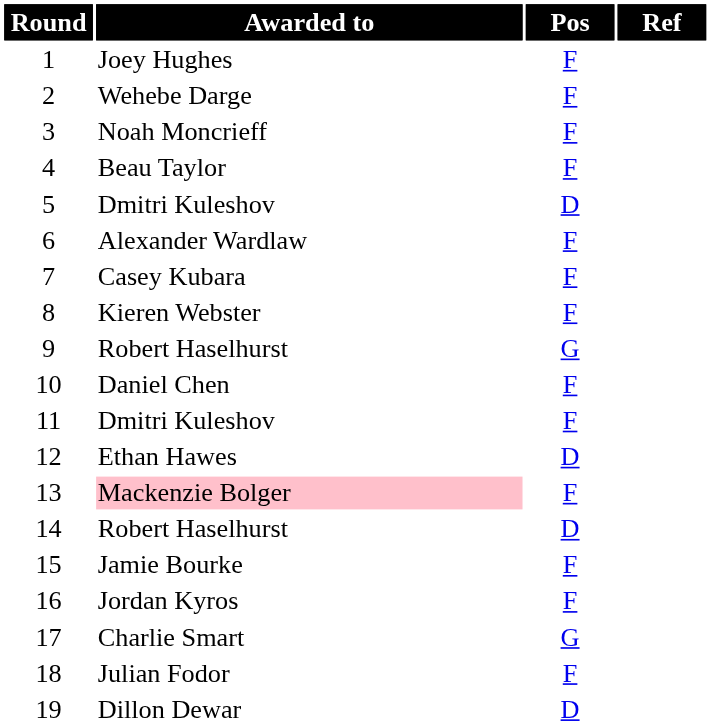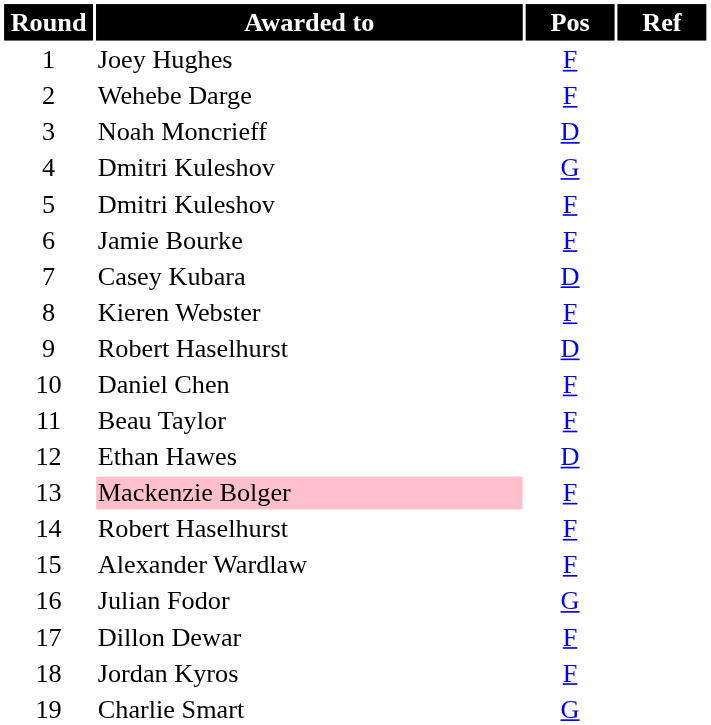3 | Pos: F -> D
4 | Awarded to: Beau Taylor -> Dmitri Kuleshov
4 | Pos: F -> G
5 | Pos: D -> F
6 | Awarded to: Alexander Wardlaw -> Jamie Bourke
7 | Pos: F -> D
9 | Pos: G -> D
11 | Awarded to: Dmitri Kuleshov -> Beau Taylor
14 | Pos: D -> F
15 | Awarded to: Jamie Bourke -> Alexander Wardlaw
16 | Awarded to: Jordan Kyros -> Julian Fodor
16 | Pos: F -> G
17 | Awarded to: Charlie Smart -> Dillon Dewar
17 | Pos: G -> F
18 | Awarded to: Julian Fodor -> Jordan Kyros
19 | Awarded to: Dillon Dewar -> Charlie Smart
19 | Pos: D -> G
